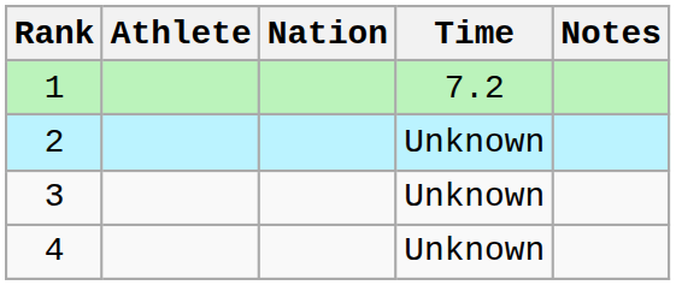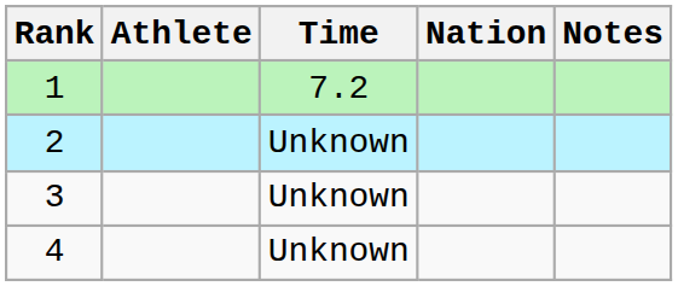columns swapped: Nation <-> Time
